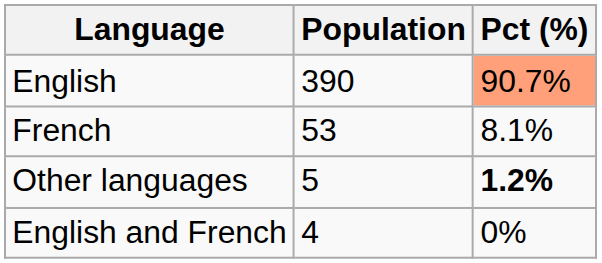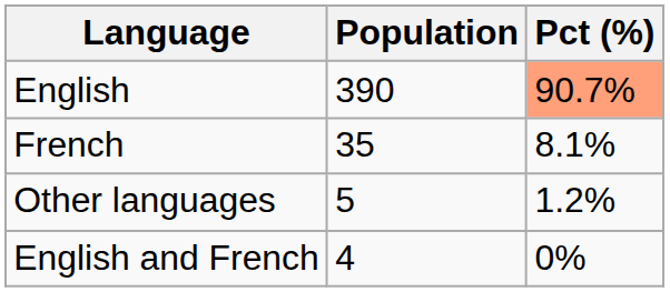French | Population: 53 -> 35
Other languages | Pct (%): bold -> normal
